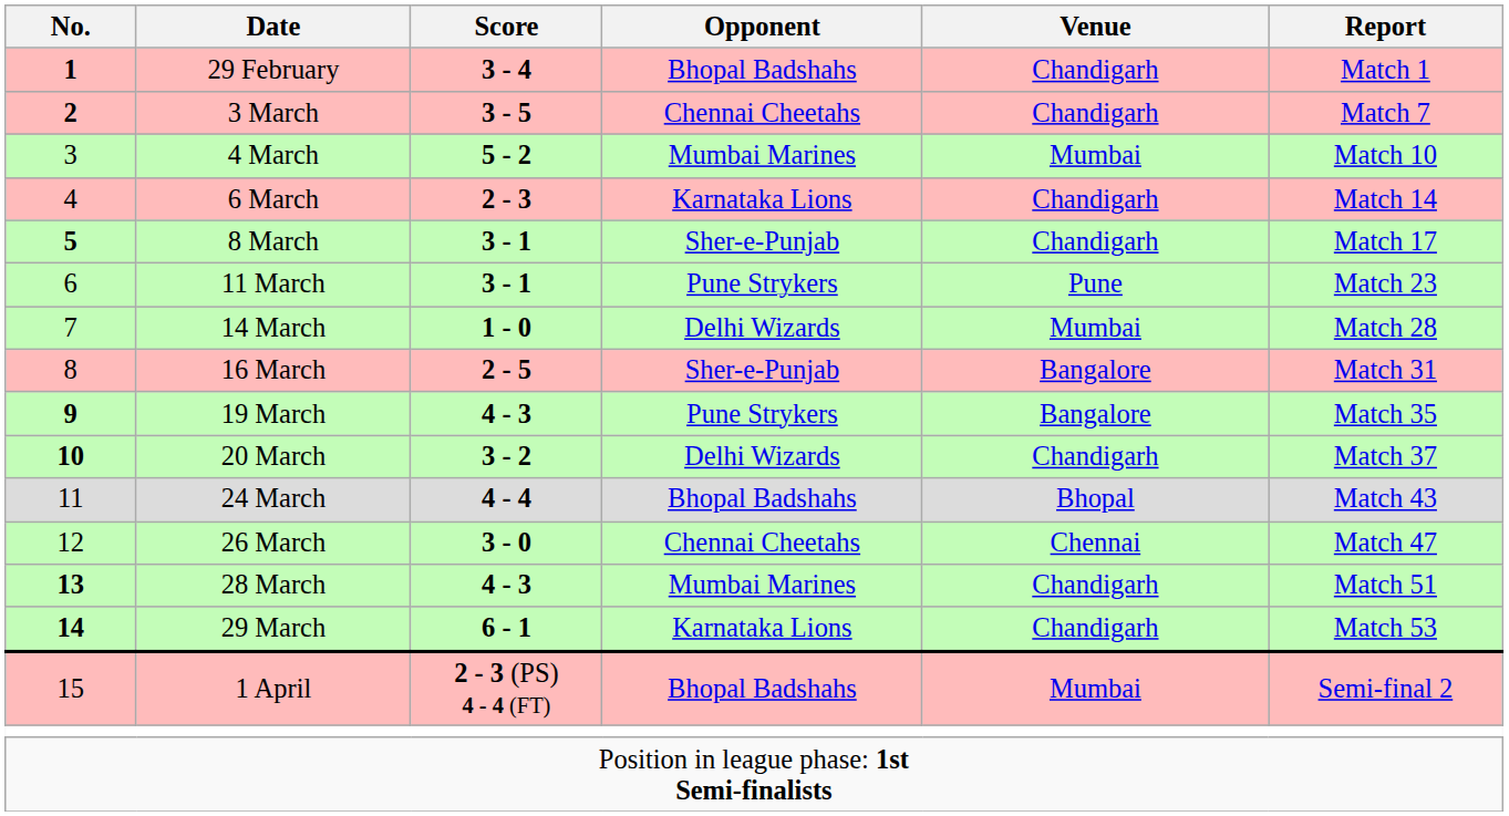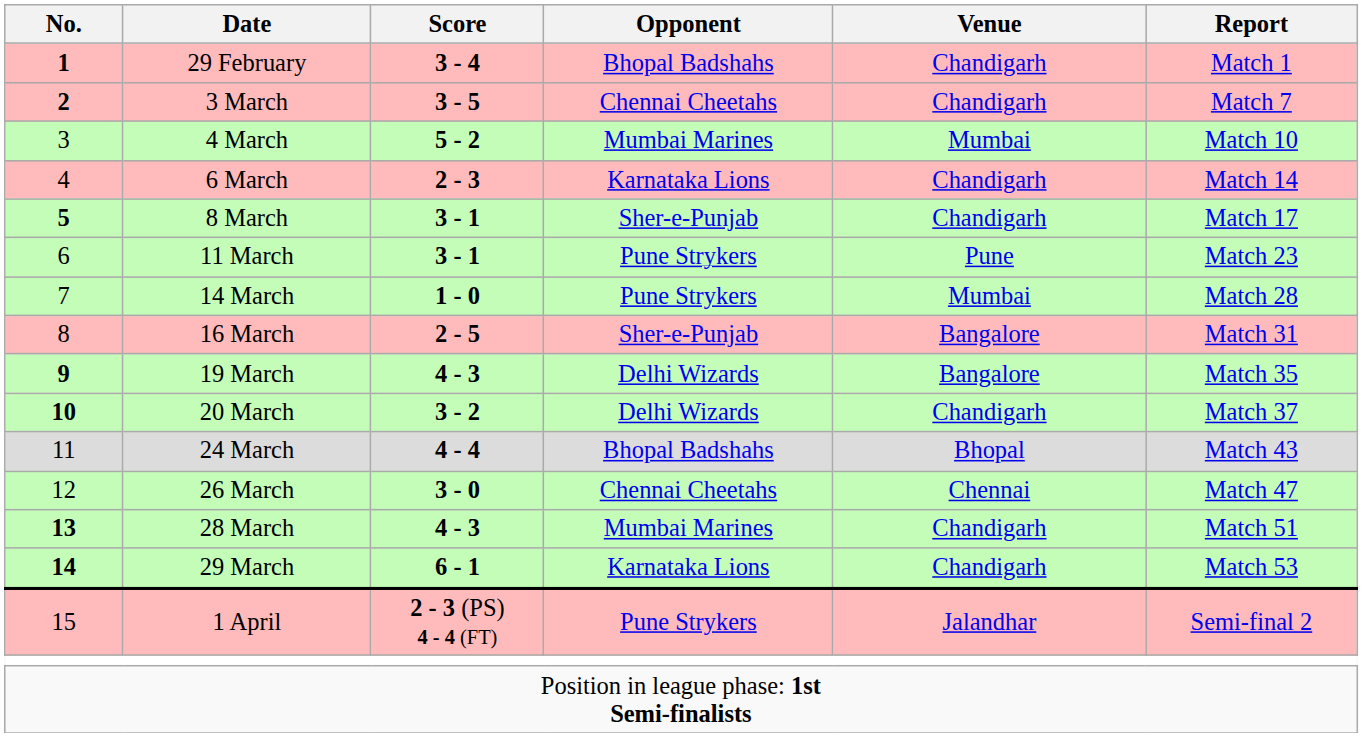14 March | Opponent: Delhi Wizards -> Pune Strykers
19 March | Opponent: Pune Strykers -> Delhi Wizards
1 April | Opponent: Bhopal Badshahs -> Pune Strykers
1 April | Venue: Mumbai -> Jalandhar
